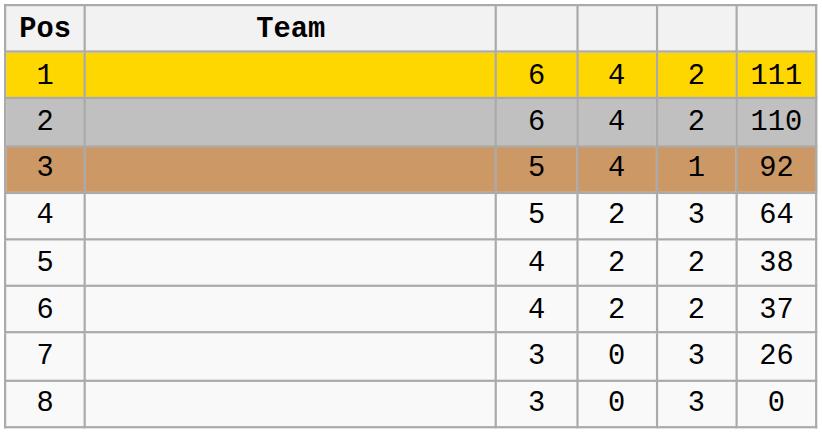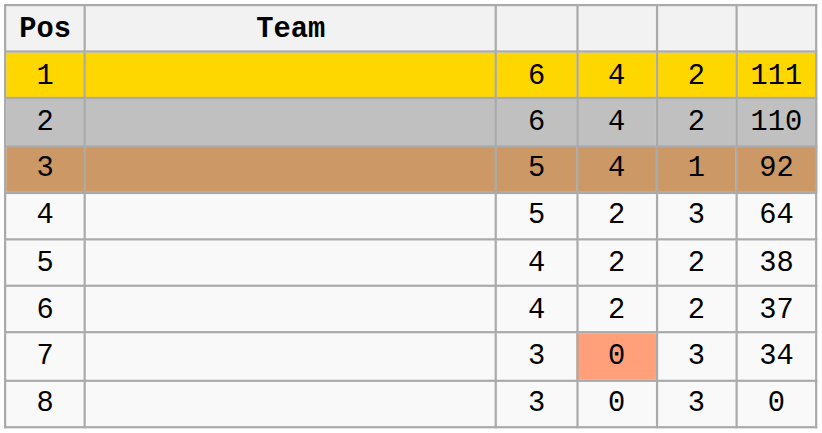7 | column 4: no background -> lightsalmon background
7 | column 6: 26 -> 34
